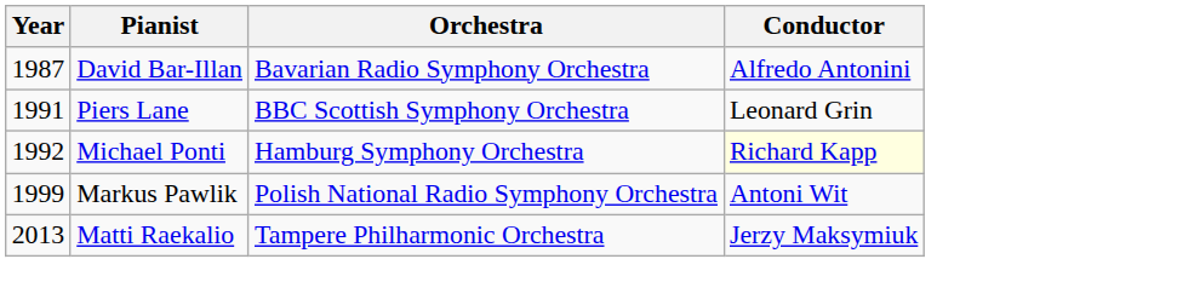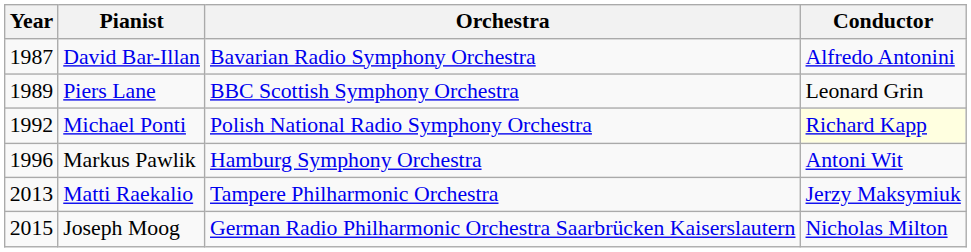Piers Lane | Year: 1991 -> 1989
Michael Ponti | Orchestra: Hamburg Symphony Orchestra -> Polish National Radio Symphony Orchestra
Markus Pawlik | Year: 1999 -> 1996
Markus Pawlik | Orchestra: Polish National Radio Symphony Orchestra -> Hamburg Symphony Orchestra
+ row: 2015 | Joseph Moog | German Radio Philharmonic Orchestra Saarbrücken Kaiserslautern | Nicholas Milton
